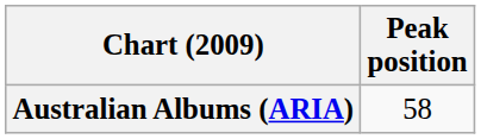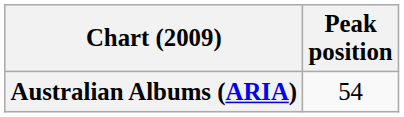Australian Albums (ARIA) | Peak position: 58 -> 54
